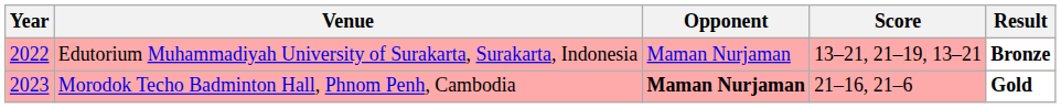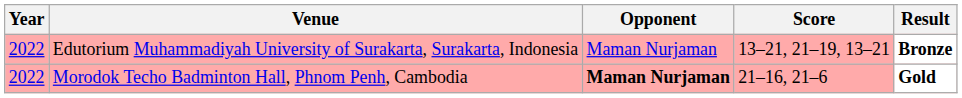Morodok Techo Badminton Hall, Phnom Penh, Cambodia | Year: 2023 -> 2022
